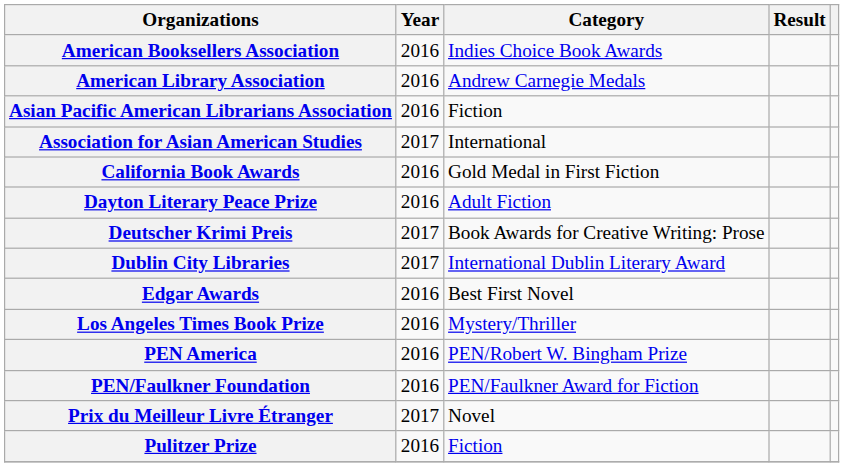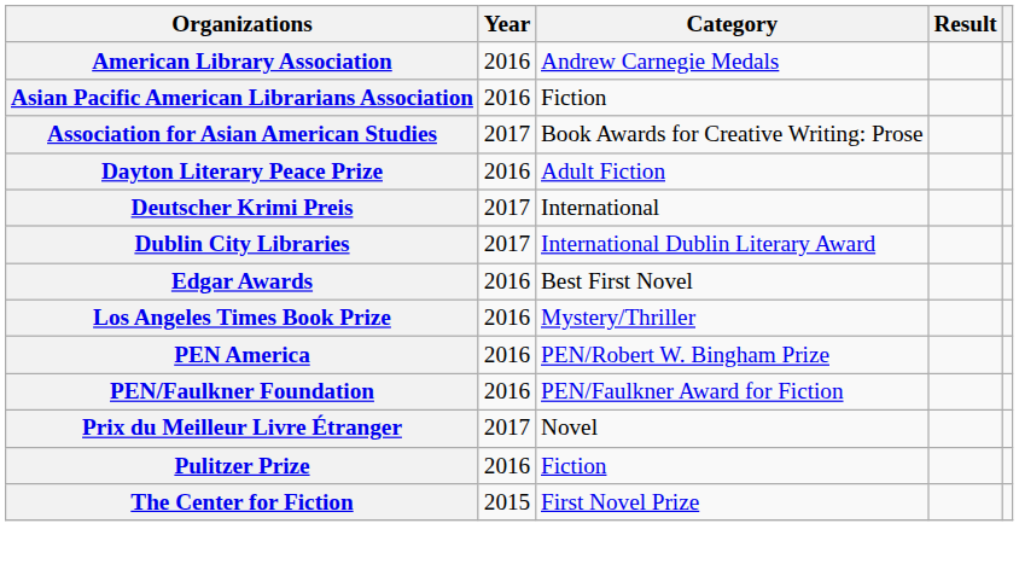- row: American Booksellers Association | 2016 | Indies Choice Book Awards
Association for Asian American Studies | Category: International -> Book Awards for Creative Writing: Prose
- row: California Book Awards | 2016 | Gold Medal in First Fiction
Deutscher Krimi Preis | Category: Book Awards for Creative Writing: Prose -> International
+ row: The Center for Fiction | 2015 | First Novel Prize
